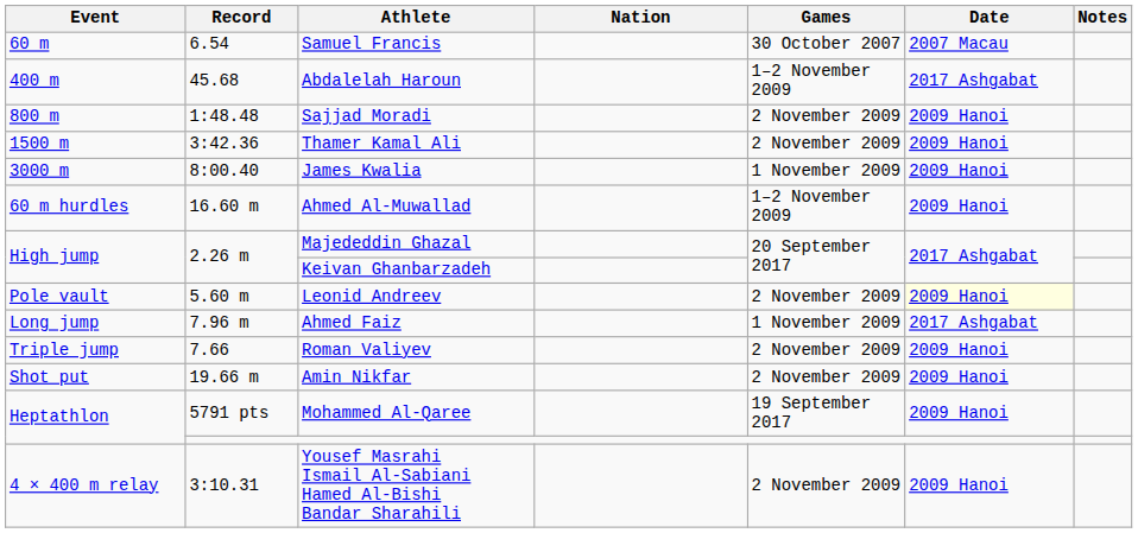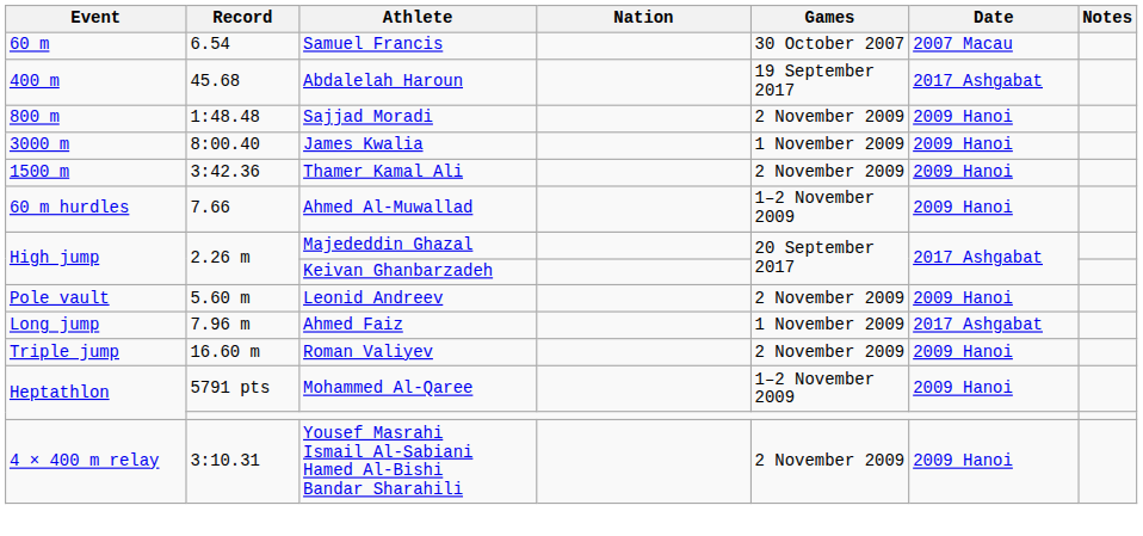Abdalelah Haroun | Games: 1–2 November 2009 -> 19 September 2017
rows swapped: Thamer Kamal Ali <-> James Kwalia
Ahmed Al-Muwallad | Record: 16.60 m -> 7.66
Leonid Andreev | Date: lightyellow background -> no background
Roman Valiyev | Record: 7.66 -> 16.60 m
- row: Shot put | 19.66 m | Amin Nikfar | 2 November 2009 | 2009 Hanoi
Mohammed Al-Qaree | Games: 19 September 2017 -> 1–2 November 2009
